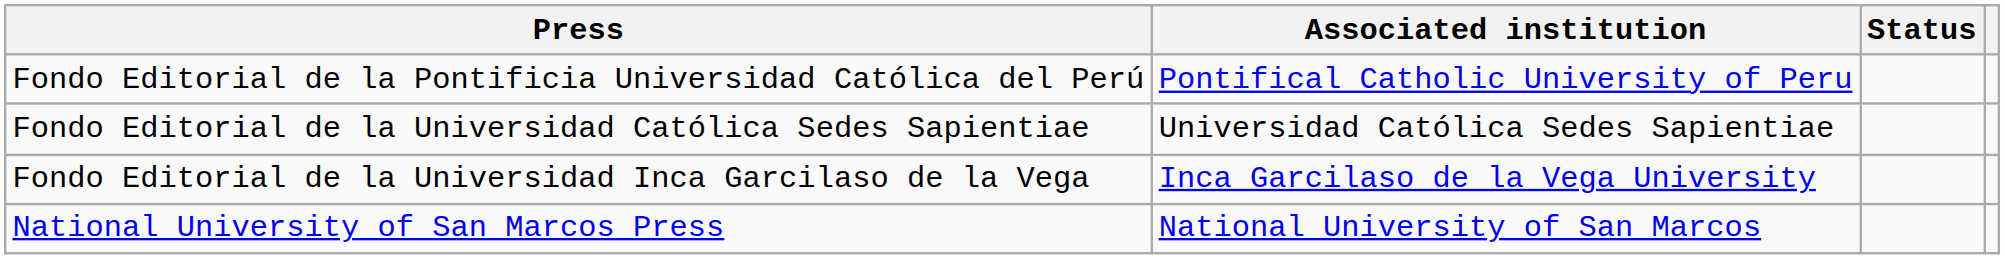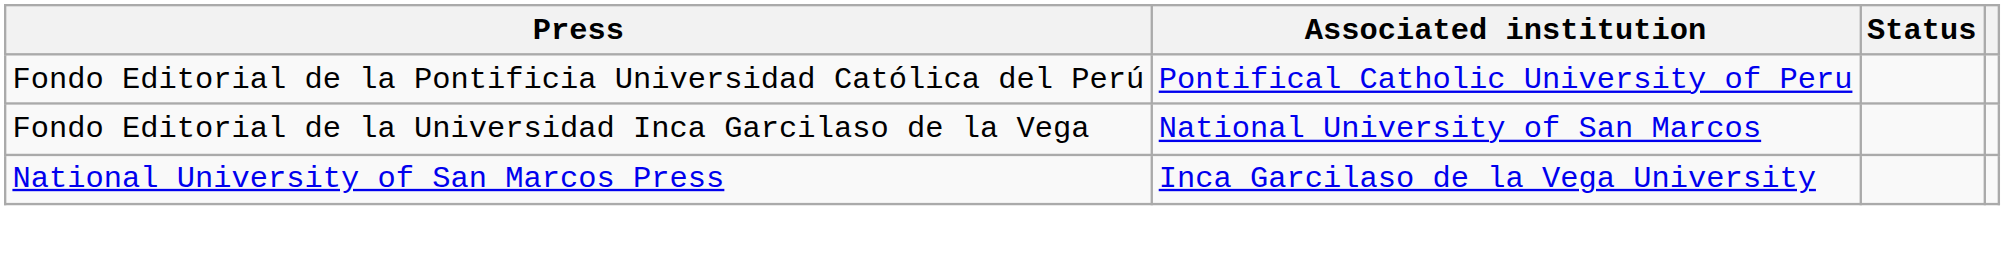- row: Fondo Editorial de la Universidad Católica Sedes Sapientiae | Universidad Católica Sedes Sapientiae
Fondo Editorial de la Universidad Inca Garcilaso de la Vega | Associated institution: Inca Garcilaso de la Vega University -> National University of San Marcos
National University of San Marcos Press | Associated institution: National University of San Marcos -> Inca Garcilaso de la Vega University
